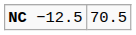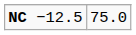NC −12.5 | column 2: 70.5 -> 75.0
